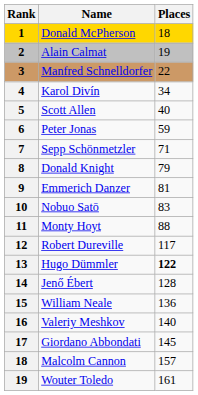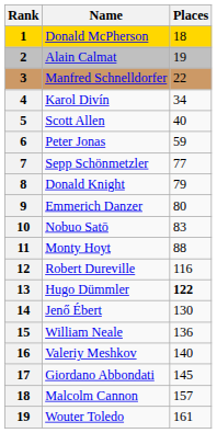Sepp Schönmetzler | Places: 71 -> 77
Emmerich Danzer | Places: 81 -> 80
Robert Dureville | Places: 117 -> 116
Jenő Ébert | Places: 128 -> 130
